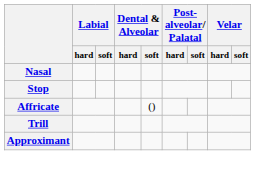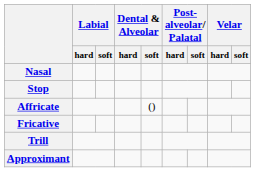+ row: Fricative
